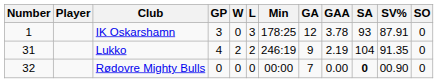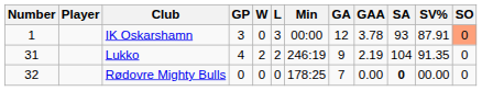IK Oskarshamn | Min: 178:25 -> 00:00
IK Oskarshamn | SO: no background -> lightsalmon background
Rødovre Mighty Bulls | Min: 00:00 -> 178:25
Rødovre Mighty Bulls | SV%: 00.90 -> 00.00
